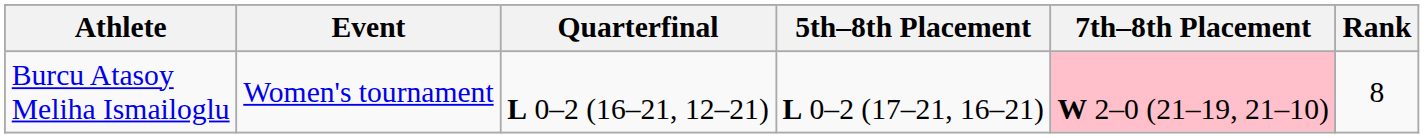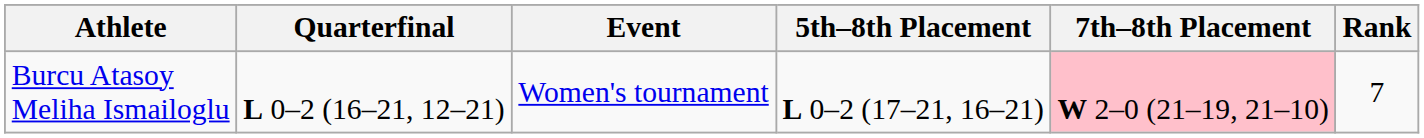columns swapped: Event <-> Quarterfinal
Burcu Atasoy Meliha Ismailoglu | Rank: 8 -> 7
